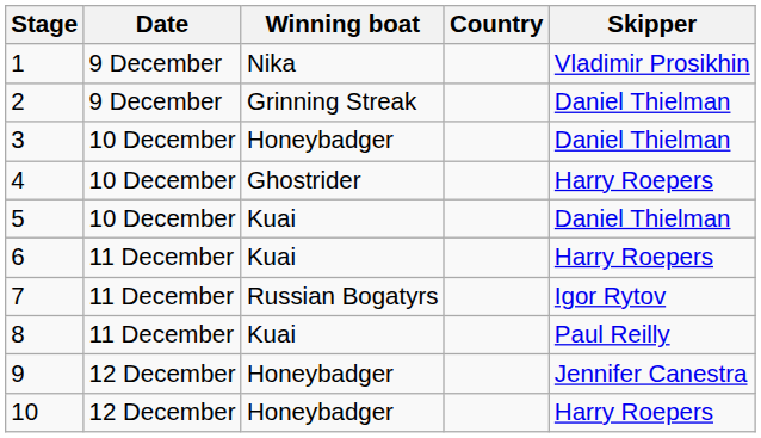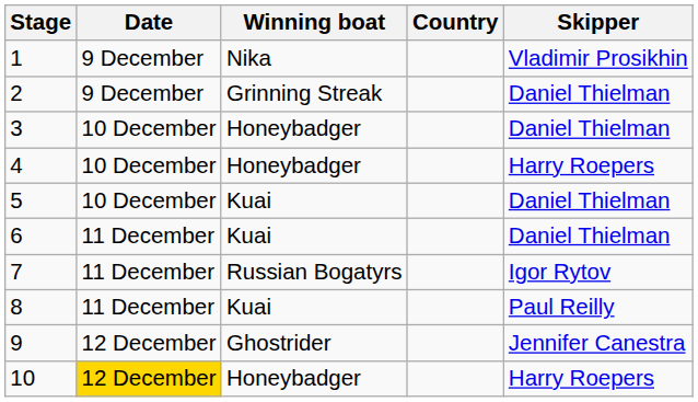4 | Winning boat: Ghostrider -> Honeybadger
6 | Skipper: Harry Roepers -> Daniel Thielman
9 | Winning boat: Honeybadger -> Ghostrider
10 | Date: no background -> gold background
